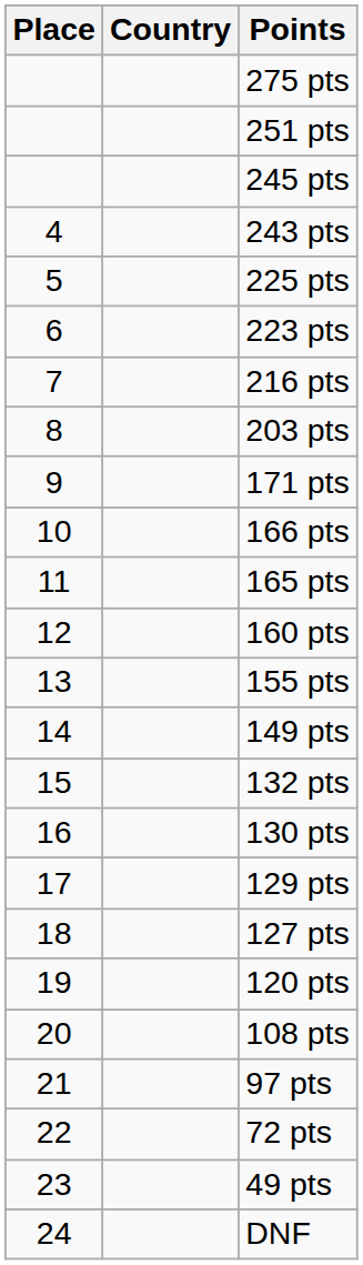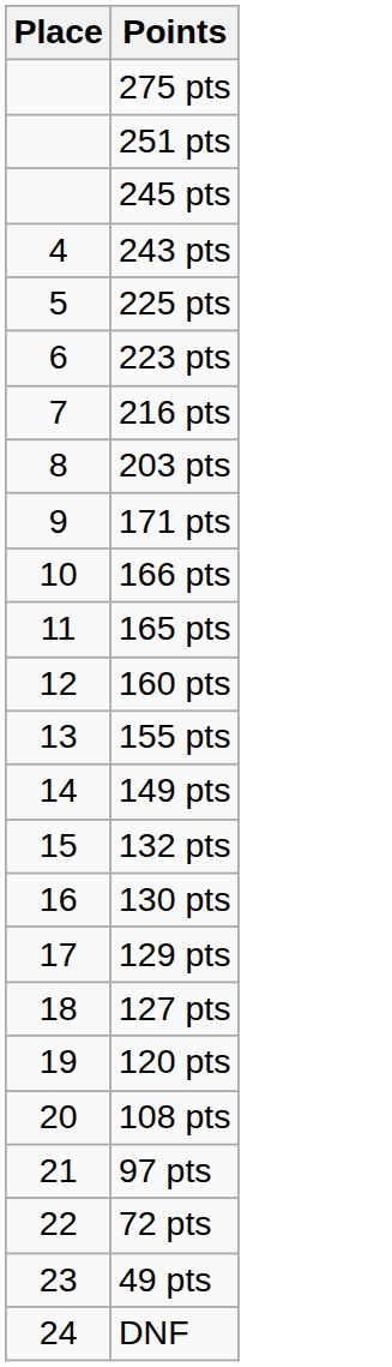- column: Country
